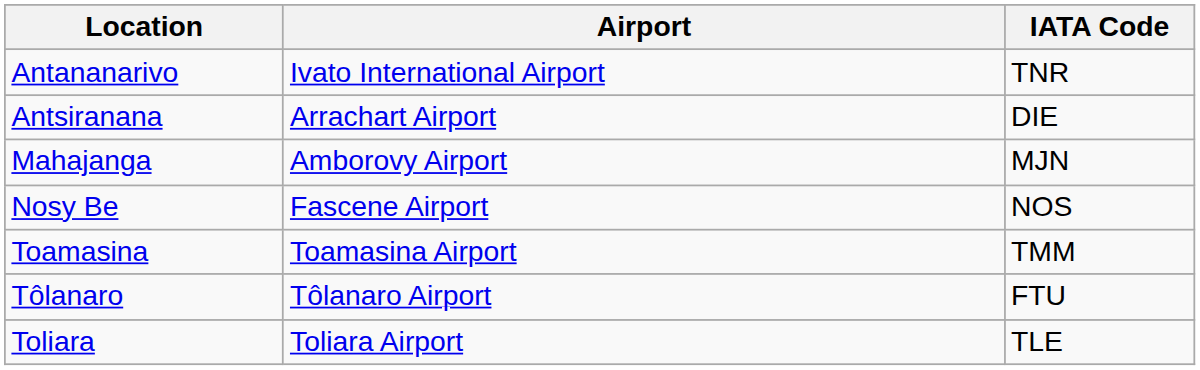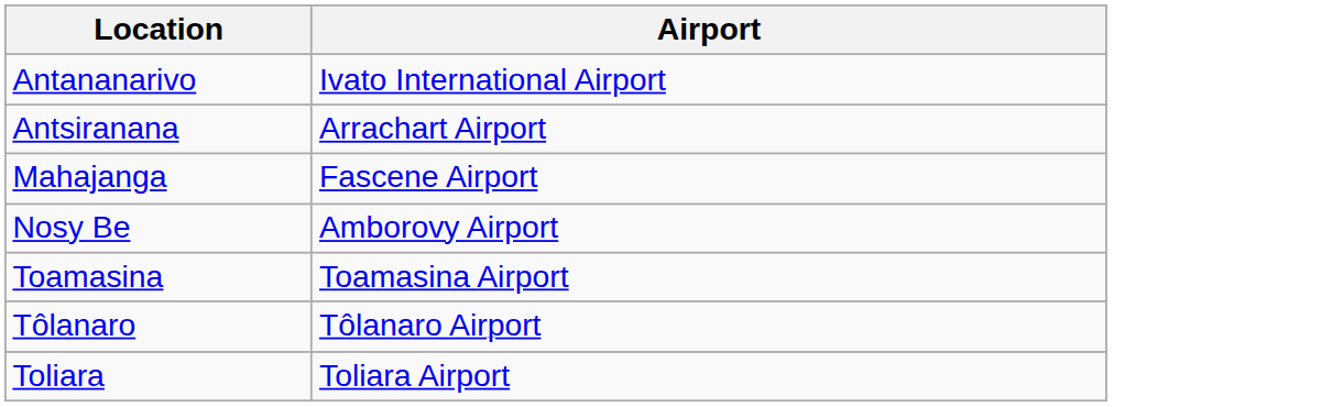- column: IATA Code | TNR | DIE | MJN | NOS | TMM | FTU | TLE
Mahajanga | Airport: Amborovy Airport -> Fascene Airport
Nosy Be | Airport: Fascene Airport -> Amborovy Airport
